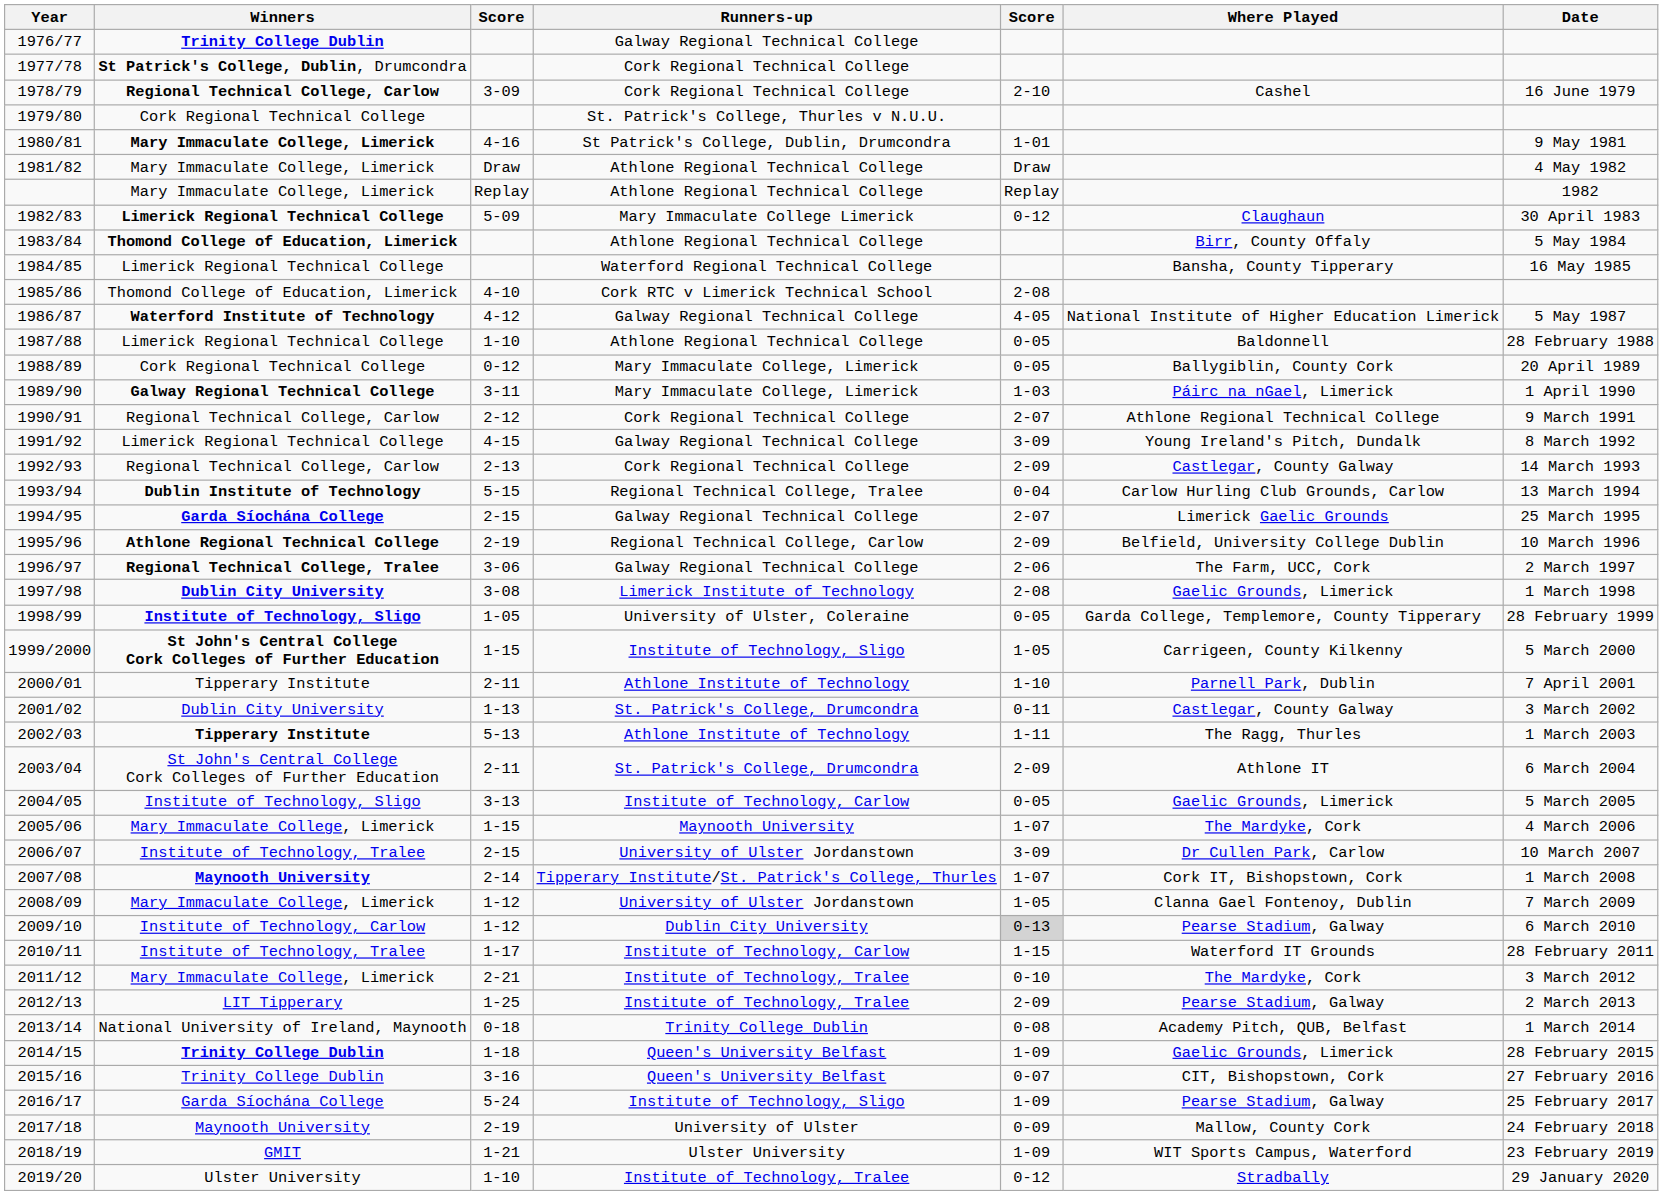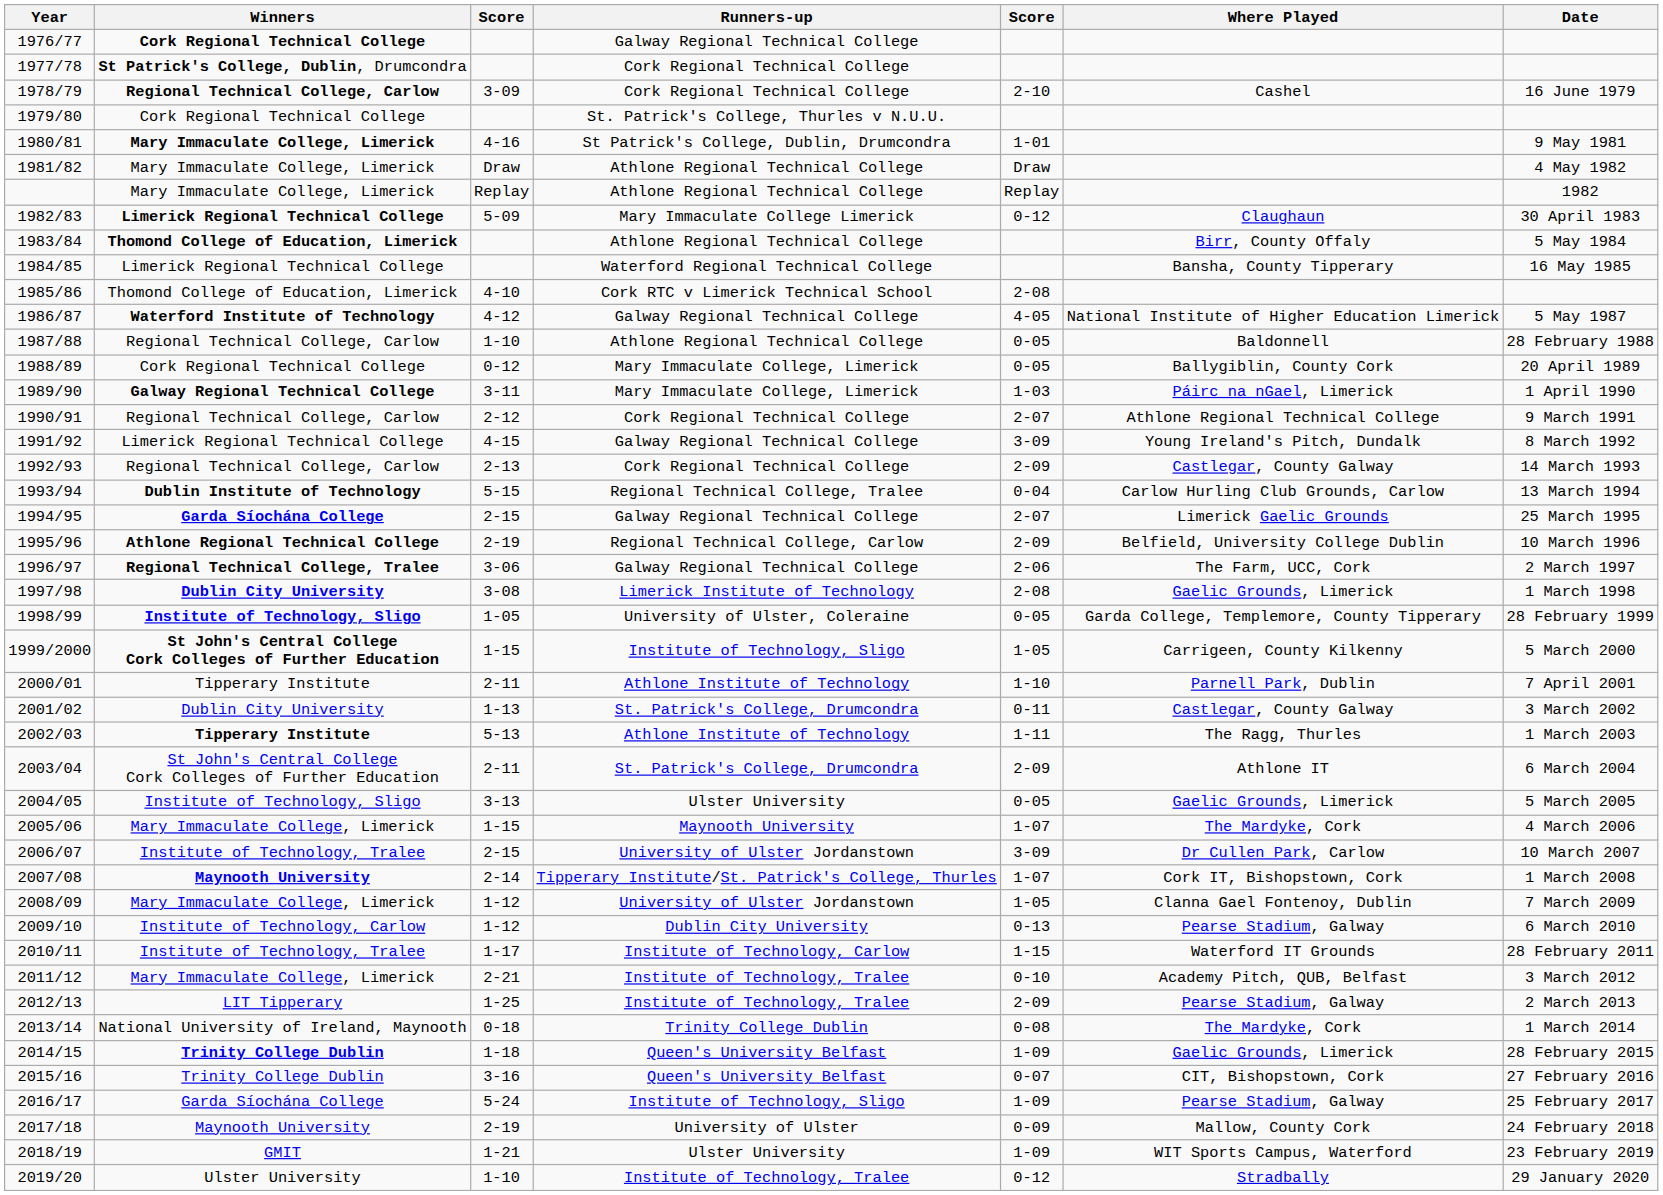1976/77 | Winners: Trinity College Dublin -> Cork Regional Technical College
1987/88 | Winners: Limerick Regional Technical College -> Regional Technical College, Carlow
2004/05 | Runners-up: Institute of Technology, Carlow -> Ulster University
2009/10 | column 5: lightgrey background -> no background
2011/12 | Where Played: The Mardyke, Cork -> Academy Pitch, QUB, Belfast
2013/14 | Where Played: Academy Pitch, QUB, Belfast -> The Mardyke, Cork
